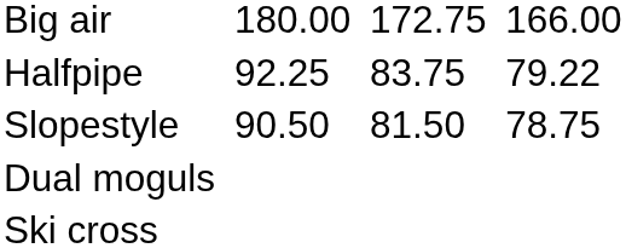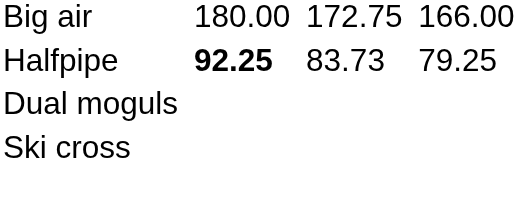Halfpipe | column 3: normal -> bold
Halfpipe | column 5: 83.75 -> 83.73
Halfpipe | column 7: 79.22 -> 79.25
- row: Slopestyle | 90.50 | 81.50 | 78.75
